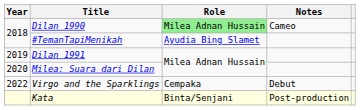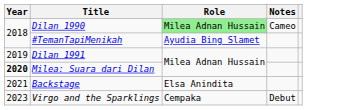Milea: Suara dari Dilan | Year: normal -> bold
+ row: 2021 | Backstage | Elsa Anindita
Virgo and the Sparklings | Year: 2022 -> 2023
- row: Kata | Binta/Senjani | Post-production
